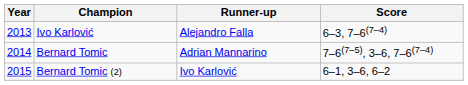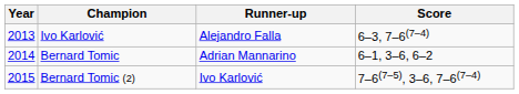Bernard Tomic | Score: 7–6(7–5), 3–6, 7–6(7–4) -> 6–1, 3–6, 6–2
Bernard Tomic (2) | Score: 6–1, 3–6, 6–2 -> 7–6(7–5), 3–6, 7–6(7–4)
